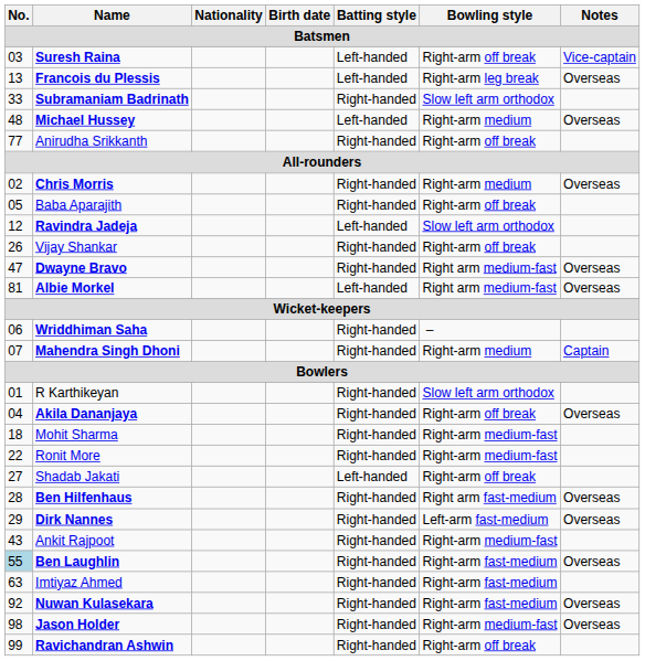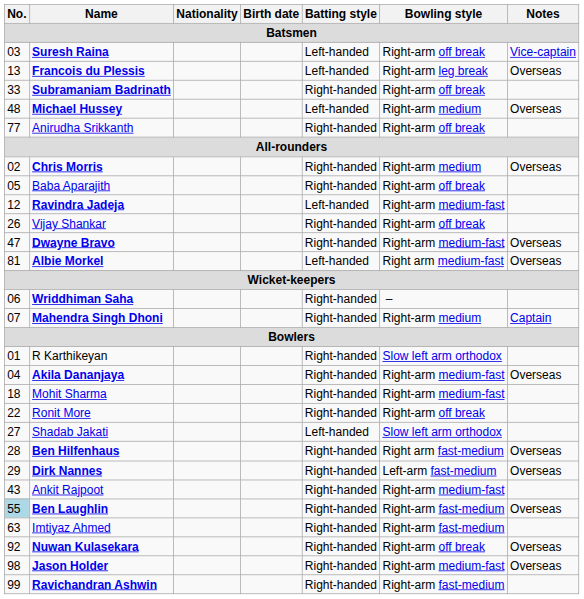Subramaniam Badrinath | Bowling style: Slow left arm orthodox -> Right-arm off break
Ravindra Jadeja | Bowling style: Slow left arm orthodox -> Right-arm medium-fast
Dwayne Bravo | Bowling style: Right arm medium-fast -> Right-arm medium-fast
Akila Dananjaya | Bowling style: Right-arm off break -> Right-arm medium-fast
Ronit More | Bowling style: Right-arm medium-fast -> Right-arm off break
Shadab Jakati | Bowling style: Right-arm off break -> Slow left arm orthodox
Nuwan Kulasekara | Bowling style: Right-arm fast-medium -> Right-arm off break
Ravichandran Ashwin | Bowling style: Right-arm off break -> Right-arm fast-medium
